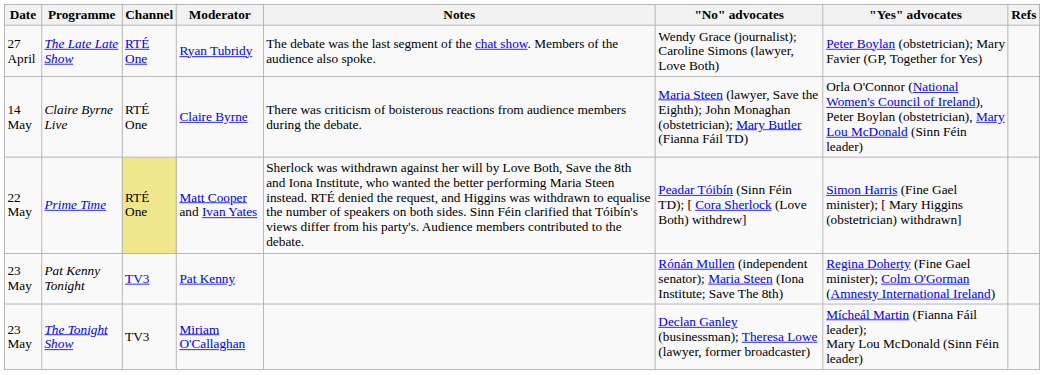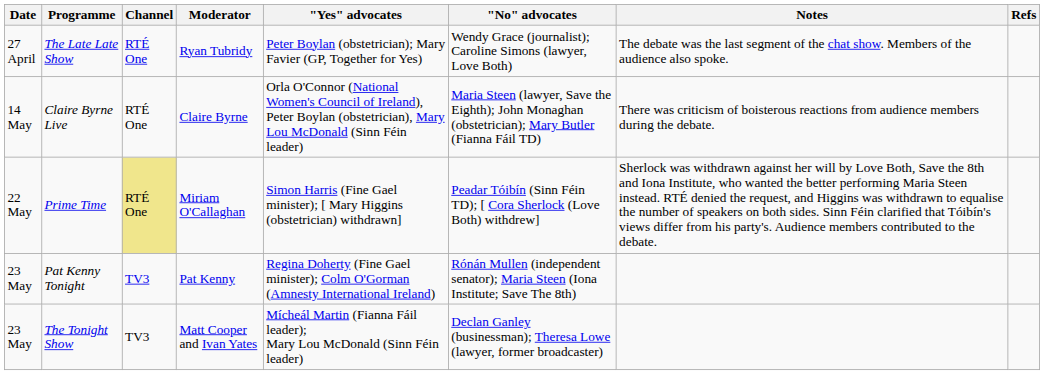columns swapped: "Yes" advocates <-> Notes
Prime Time | Moderator: Matt Cooper and Ivan Yates -> Miriam O'Callaghan
The Tonight Show | Moderator: Miriam O'Callaghan -> Matt Cooper and Ivan Yates
